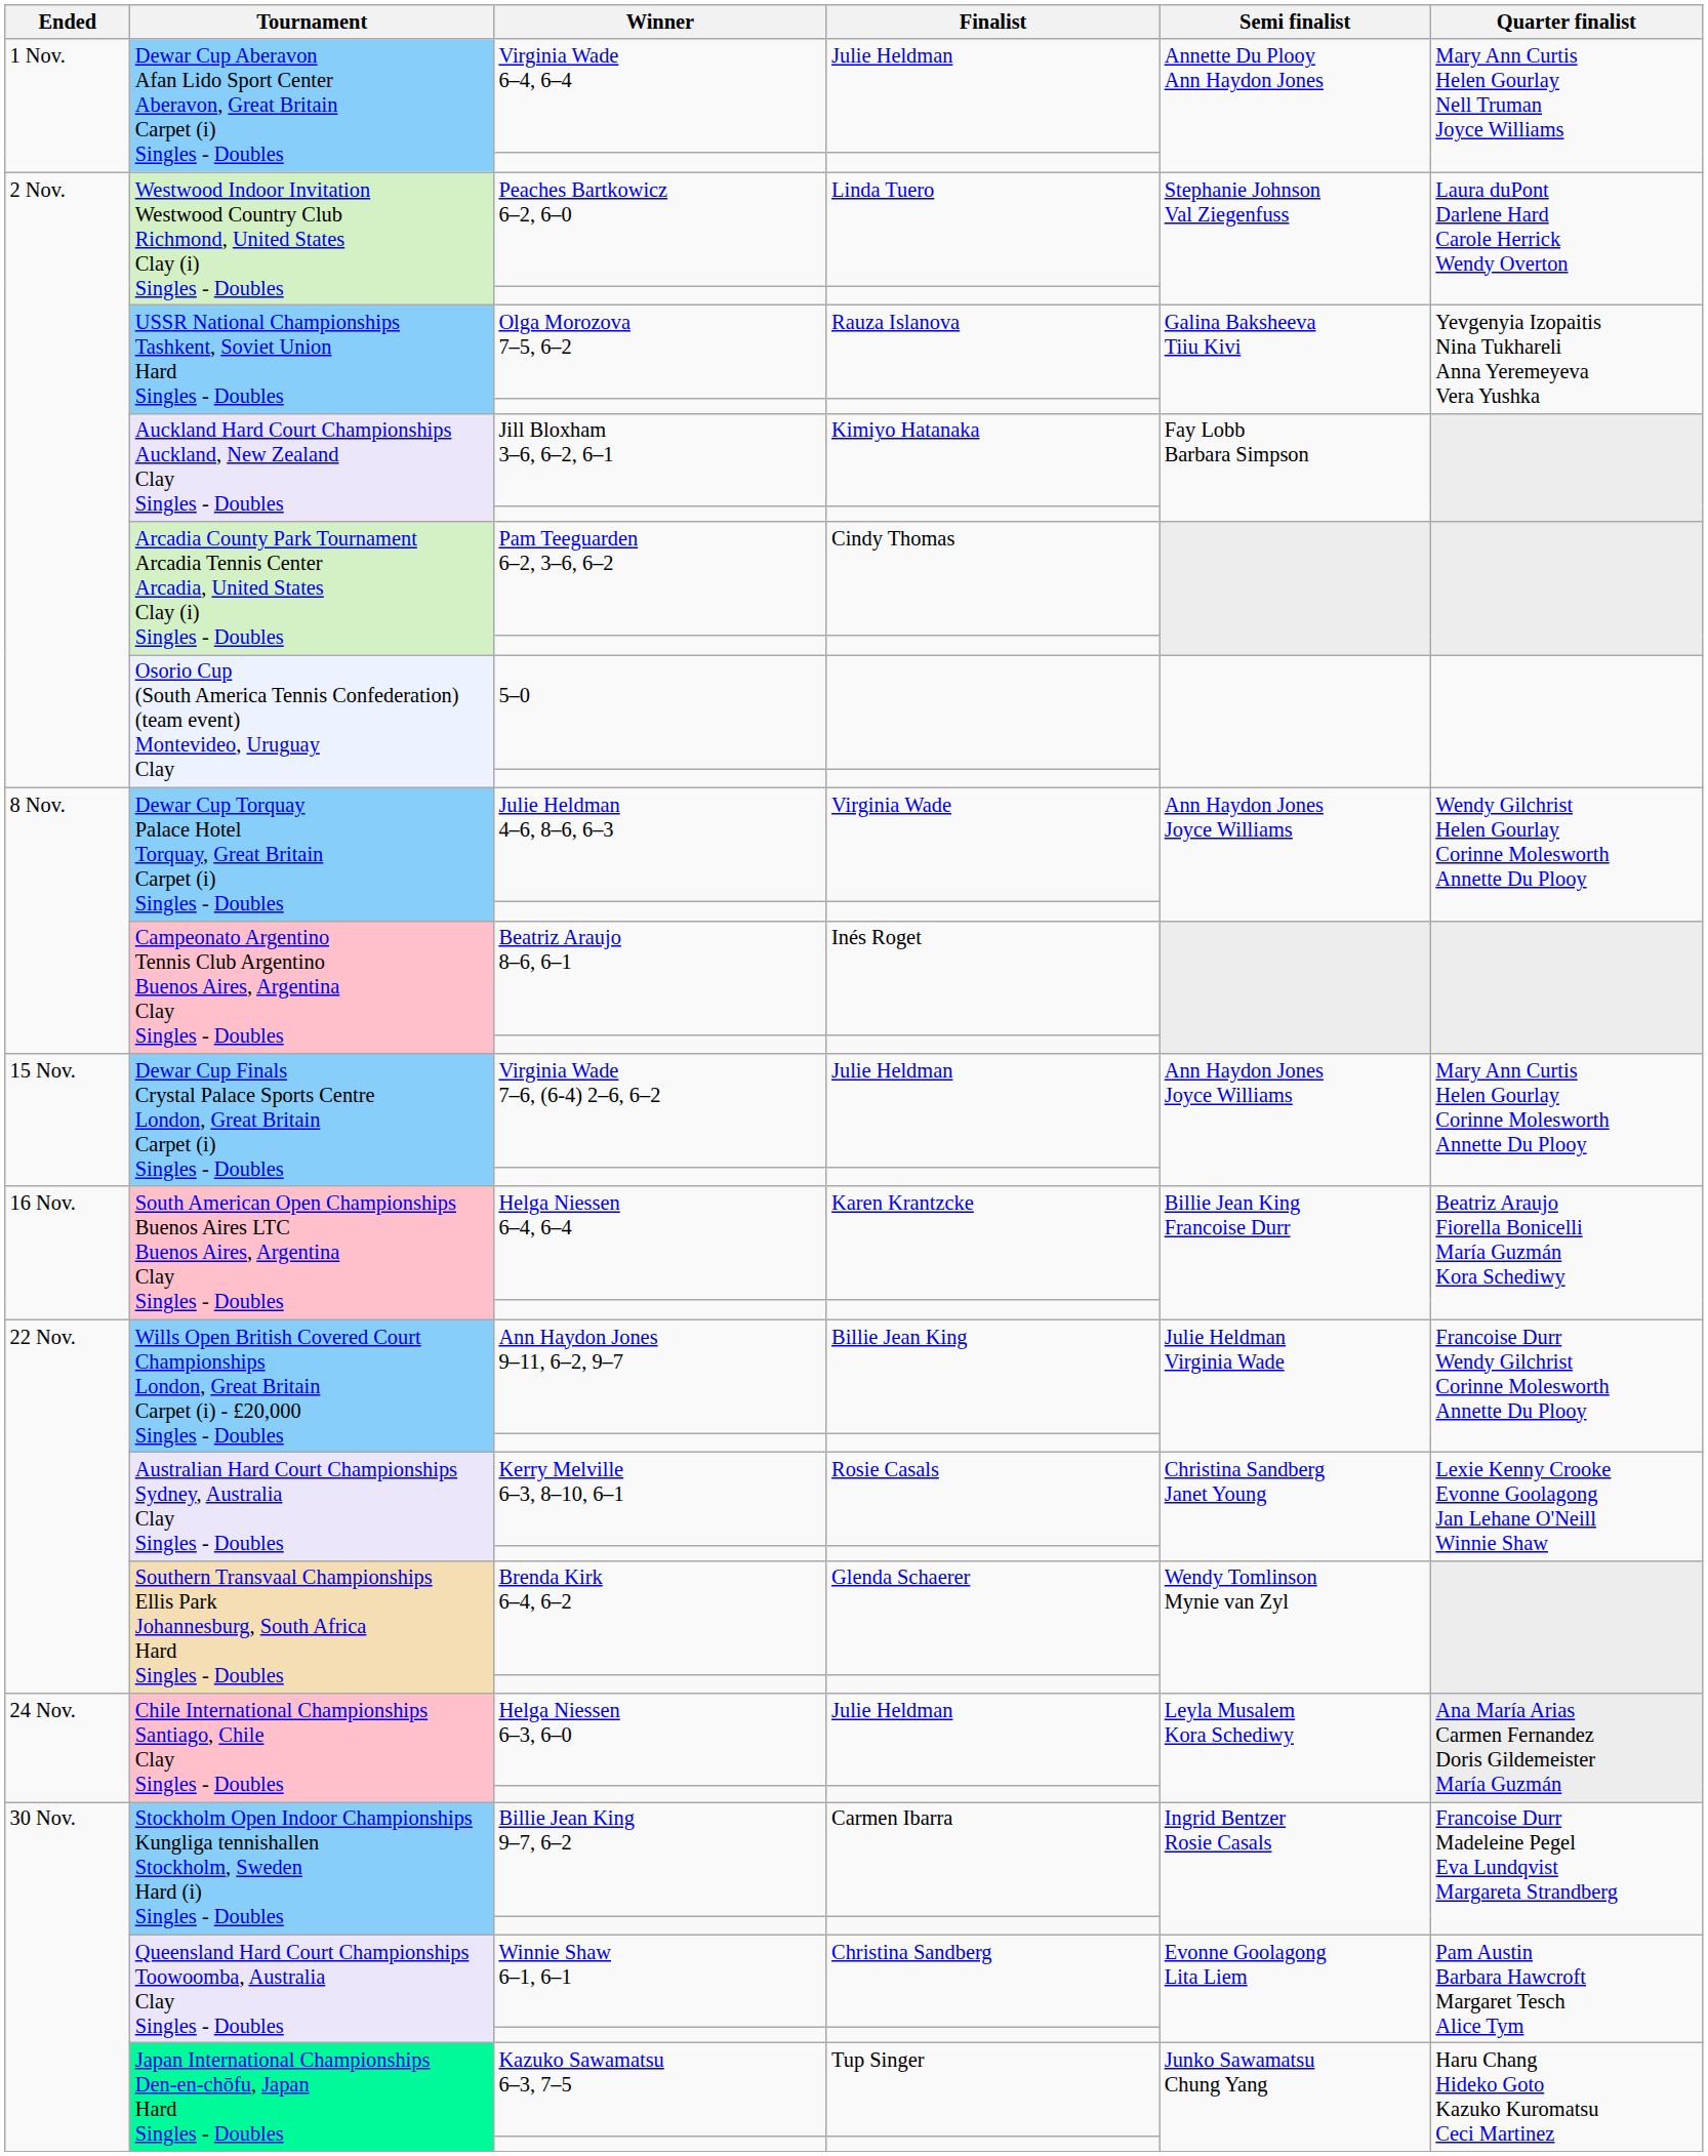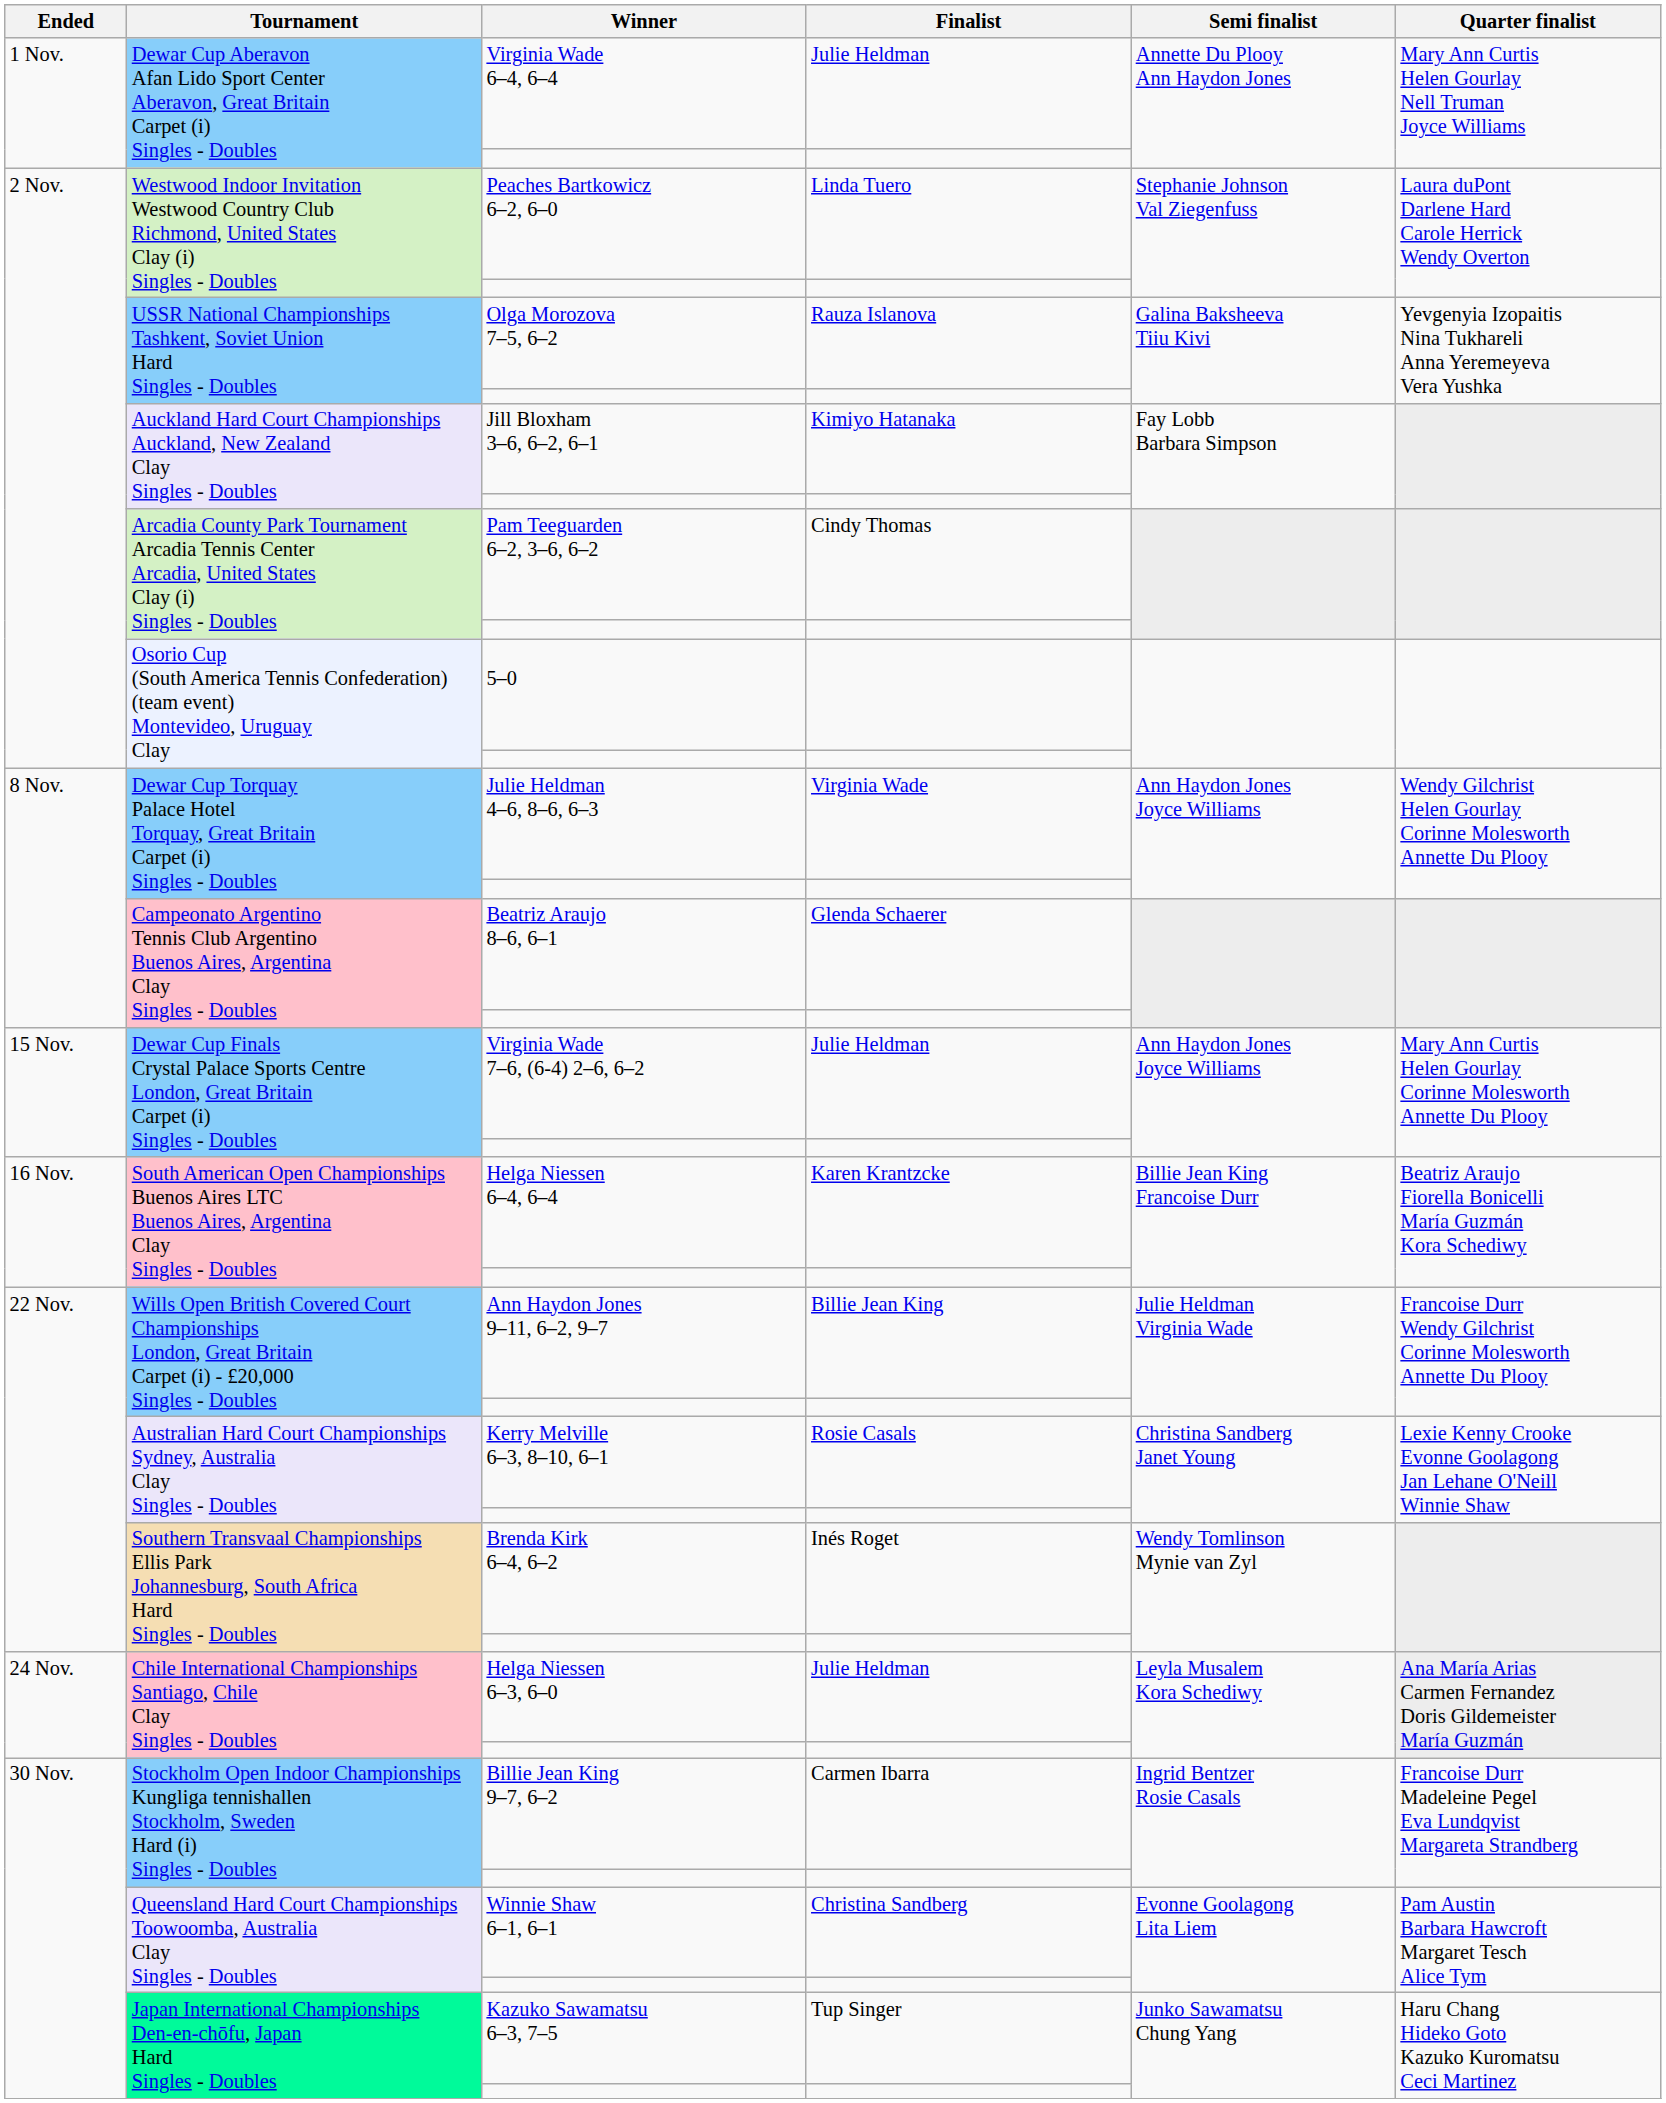Beatriz Araujo 8–6, 6–1 | Finalist: Inés Roget -> Glenda Schaerer
Brenda Kirk 6–4, 6–2 | Finalist: Glenda Schaerer -> Inés Roget
